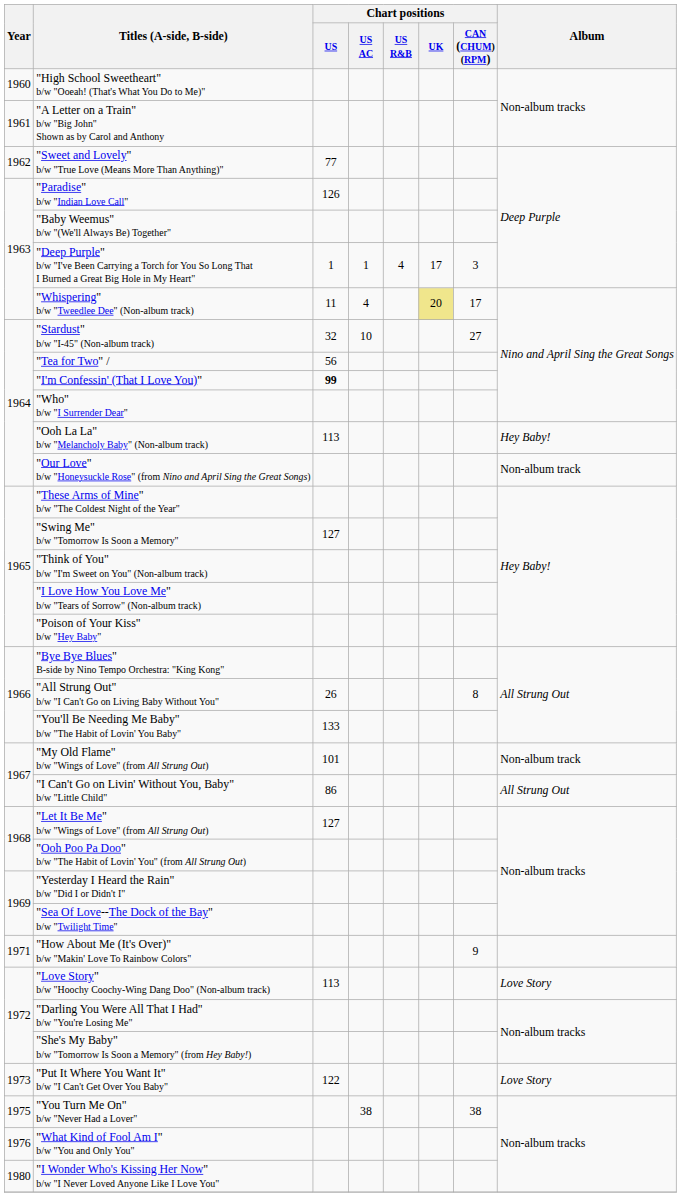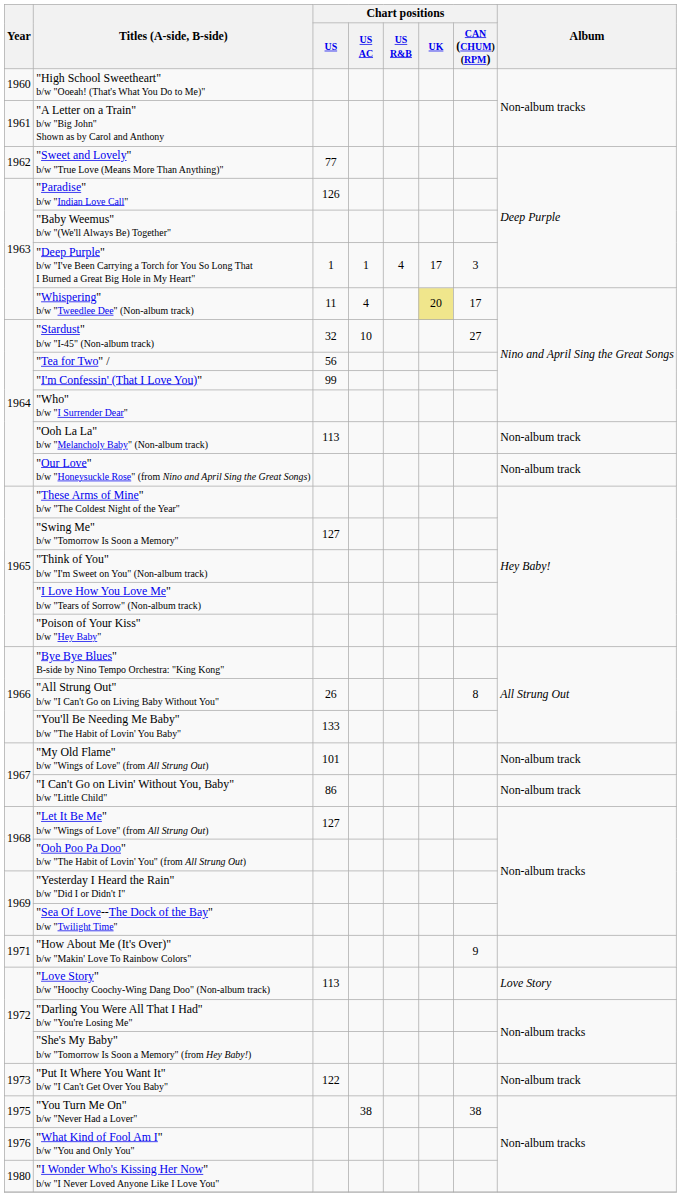"I'm Confessin' (That I Love You)" | Chart positions / US: bold -> normal
"Ooh La La" b/w "Melancholy Baby" (Non-album track) | Album: Hey Baby! -> Non-album track
"I Can't Go on Livin' Without You, Baby" b/w "Little Child" | Album: All Strung Out -> Non-album track
"Put It Where You Want It" b/w "I Can't Get Over You Baby" | Album: Love Story -> Non-album track
